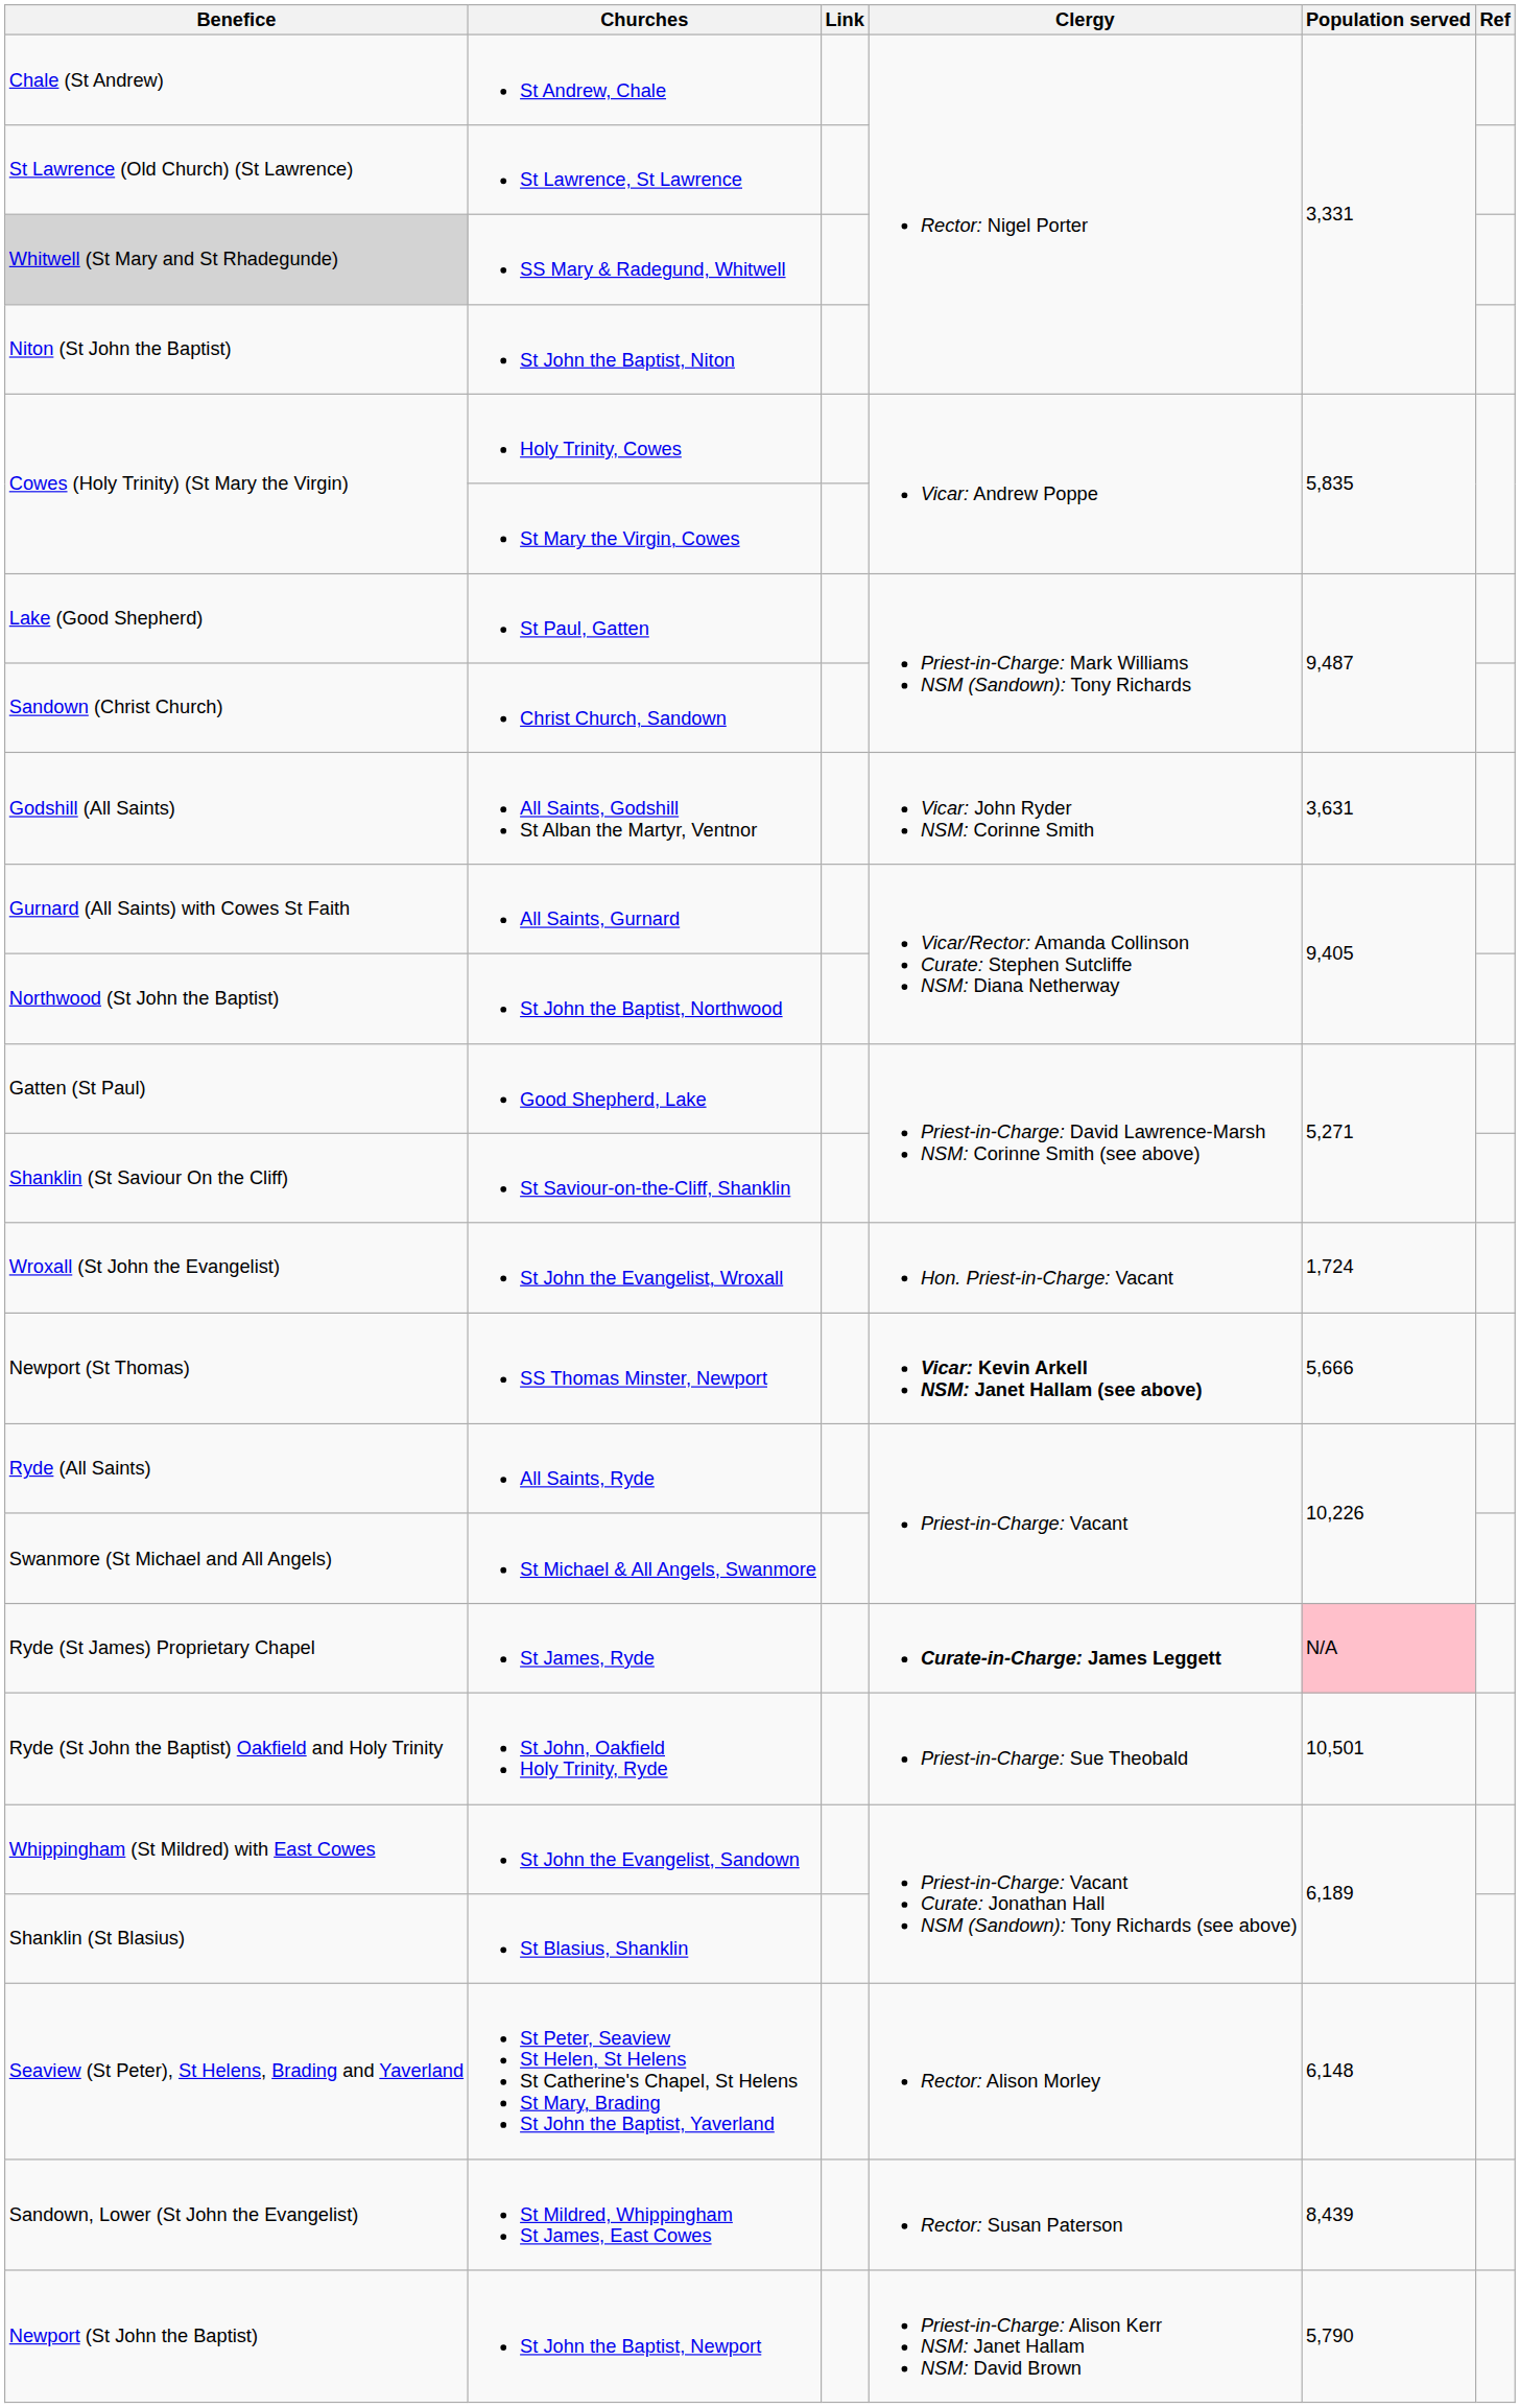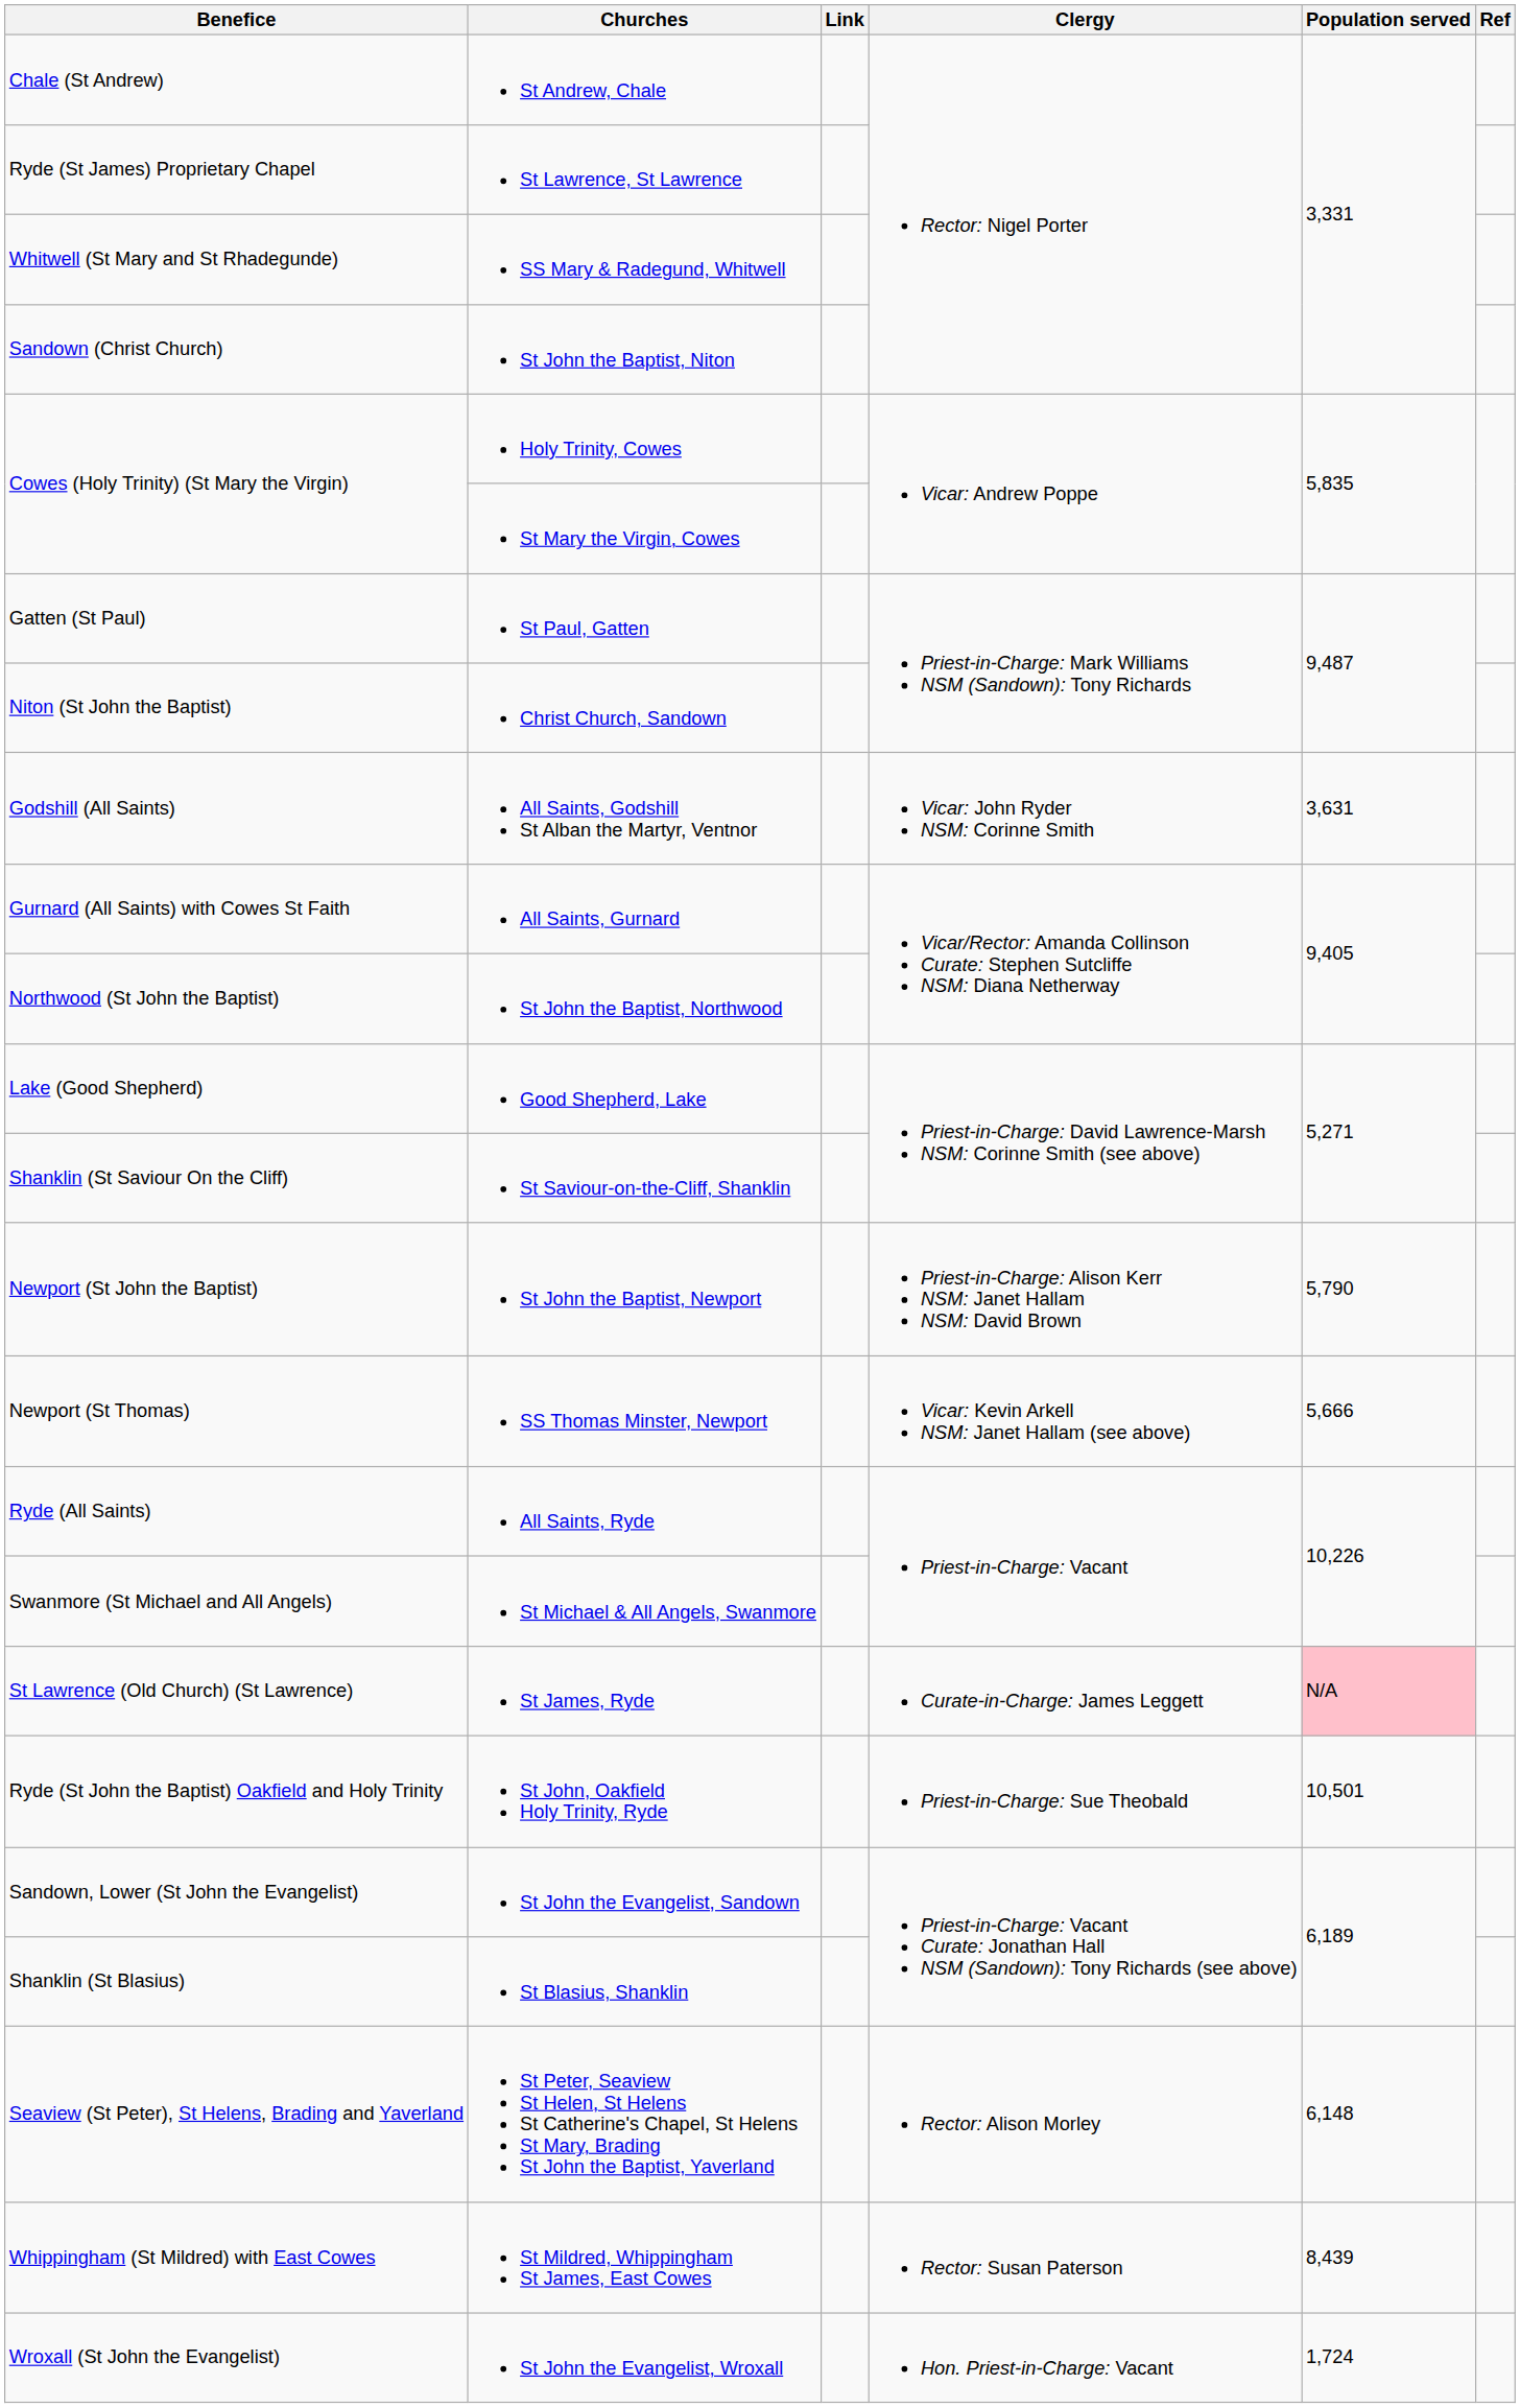St Lawrence, St Lawrence | Benefice: St Lawrence (Old Church) (St Lawrence) -> Ryde (St James) Proprietary Chapel
SS Mary & Radegund, Whitwell | Benefice: lightgrey background -> no background
St John the Baptist, Niton | Benefice: Niton (St John the Baptist) -> Sandown (Christ Church)
St Paul, Gatten | Benefice: Lake (Good Shepherd) -> Gatten (St Paul)
Christ Church, Sandown | Benefice: Sandown (Christ Church) -> Niton (St John the Baptist)
Good Shepherd, Lake | Benefice: Gatten (St Paul) -> Lake (Good Shepherd)
rows swapped: St John the Baptist, Newport <-> St John the Evangelist, Wroxall
SS Thomas Minster, Newport | Clergy: bold -> normal
St James, Ryde | Benefice: Ryde (St James) Proprietary Chapel -> St Lawrence (Old Church) (St Lawrence)
St James, Ryde | Clergy: bold -> normal
St John the Evangelist, Sandown | Benefice: Whippingham (St Mildred) with East Cowes -> Sandown, Lower (St John the Evangelist)
St Mildred, Whippingham St James, East Cowes | Benefice: Sandown, Lower (St John the Evangelist) -> Whippingham (St Mildred) with East Cowes
